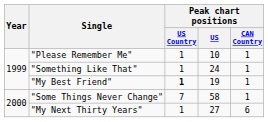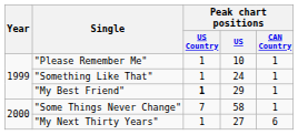"My Best Friend" | Peak chart positions / US: 19 -> 29
